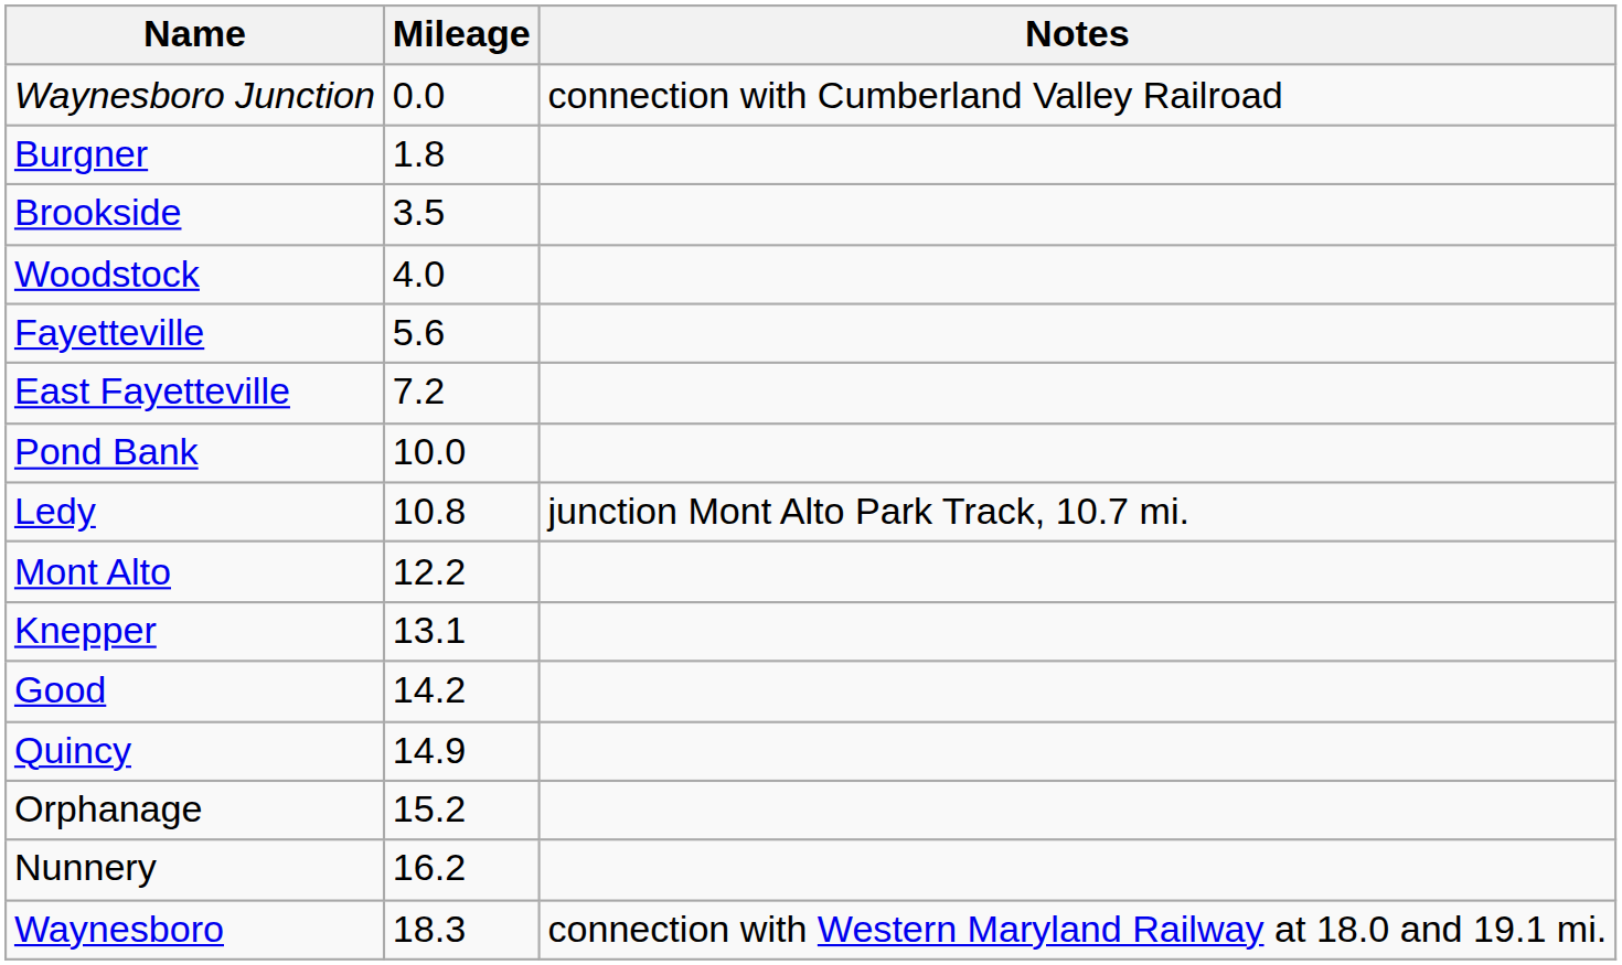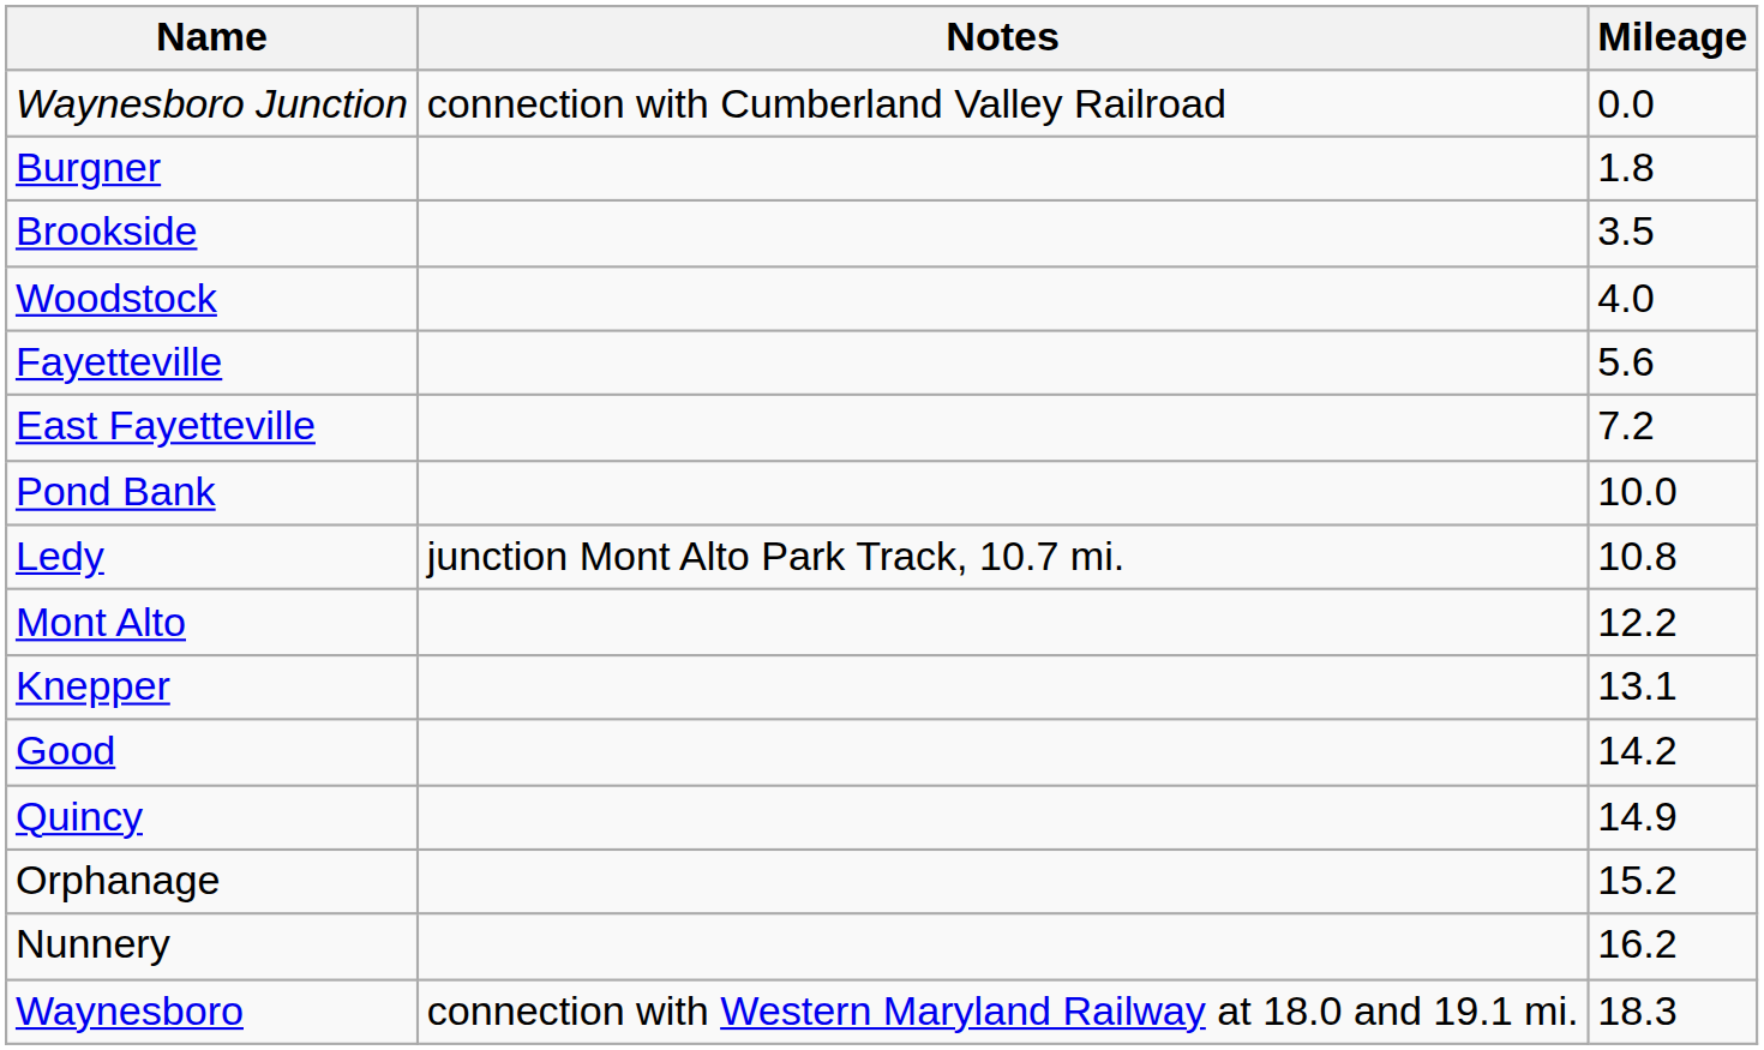columns swapped: Mileage <-> Notes
